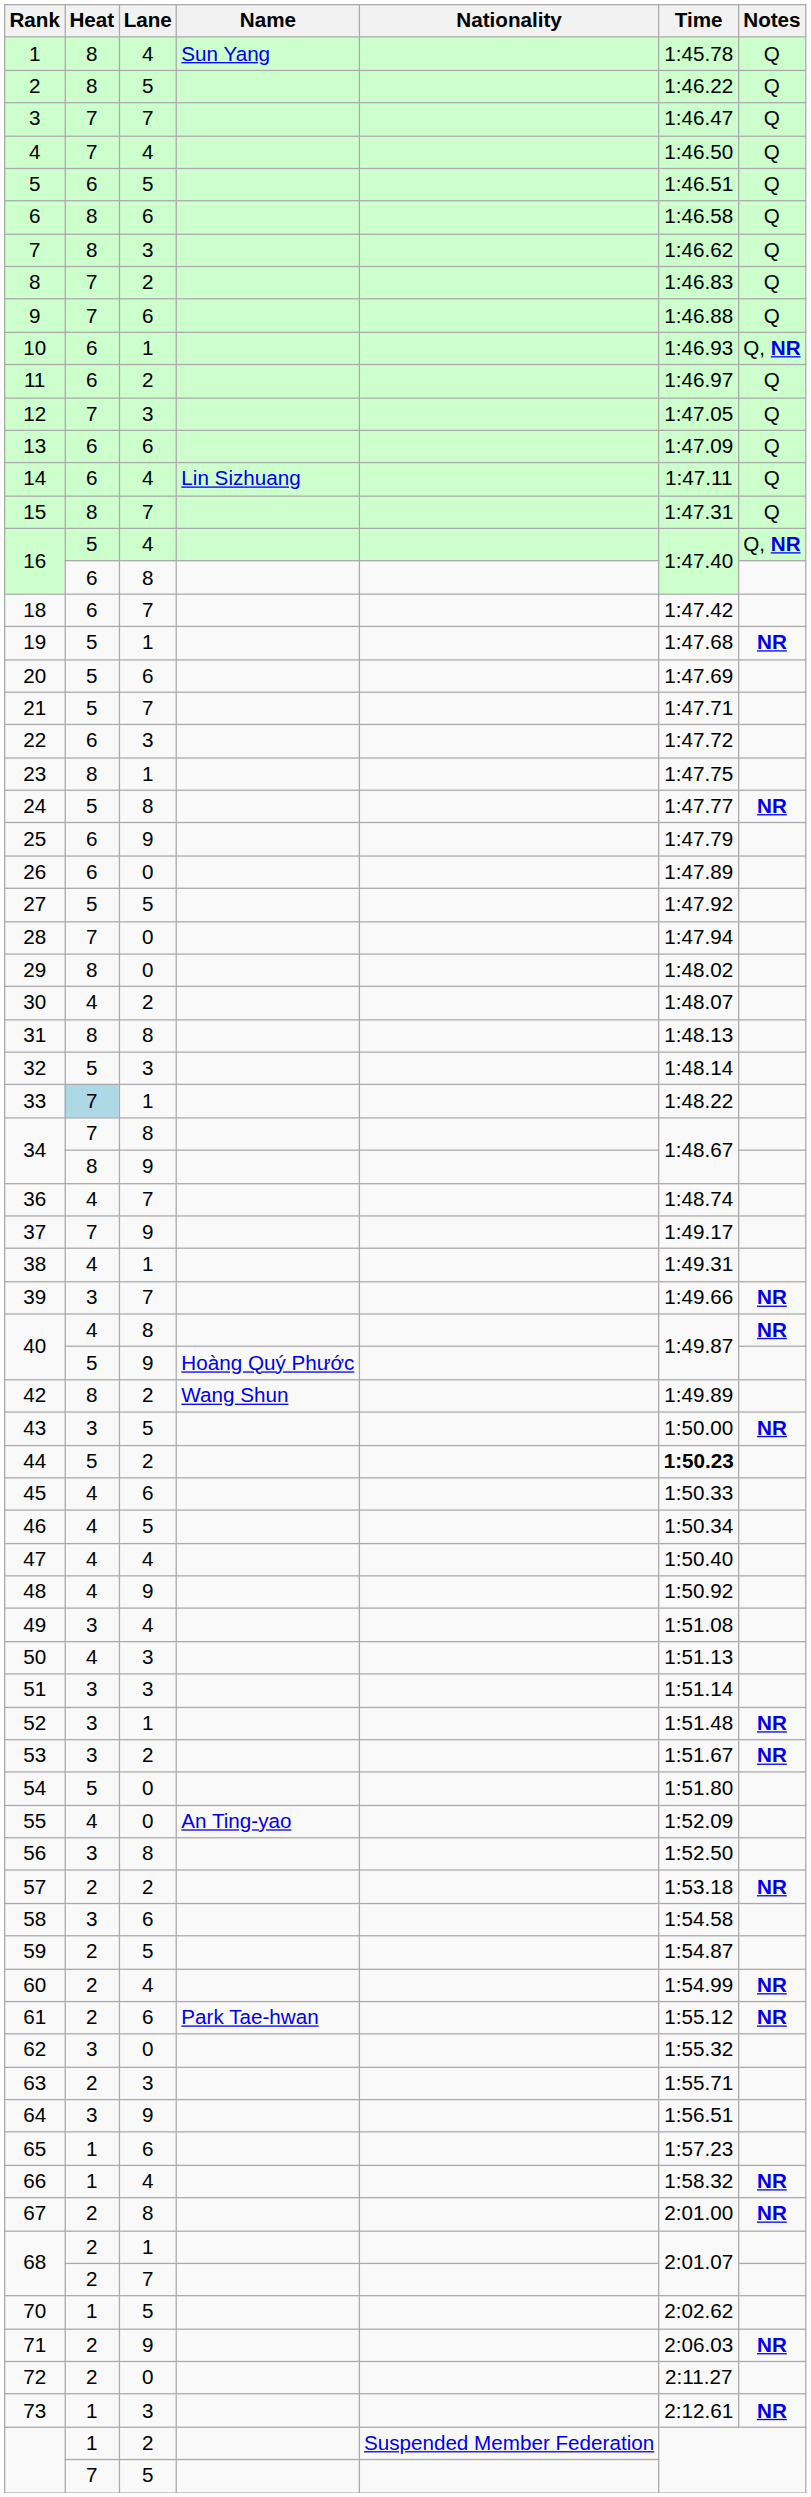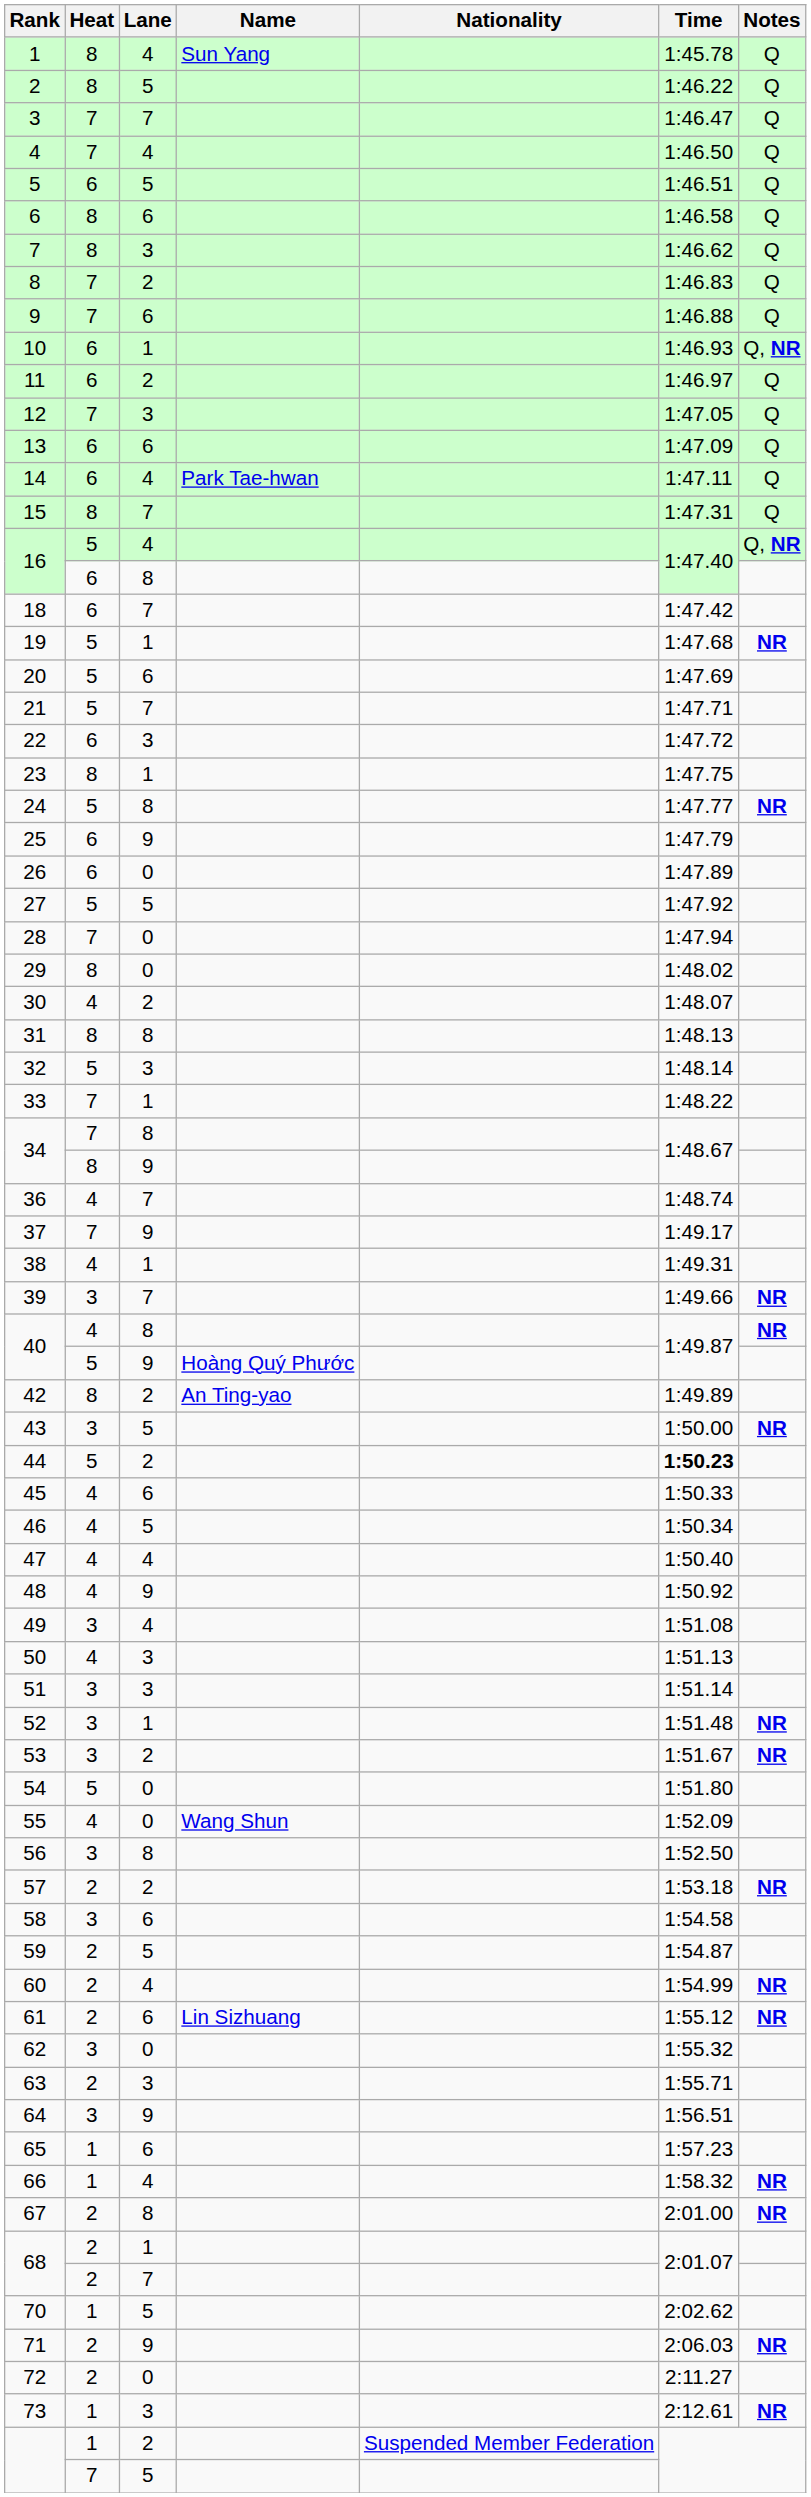14 | Name: Lin Sizhuang -> Park Tae-hwan
33 | Heat: lightblue background -> no background
42 | Name: Wang Shun -> An Ting-yao
55 | Name: An Ting-yao -> Wang Shun
61 | Name: Park Tae-hwan -> Lin Sizhuang
